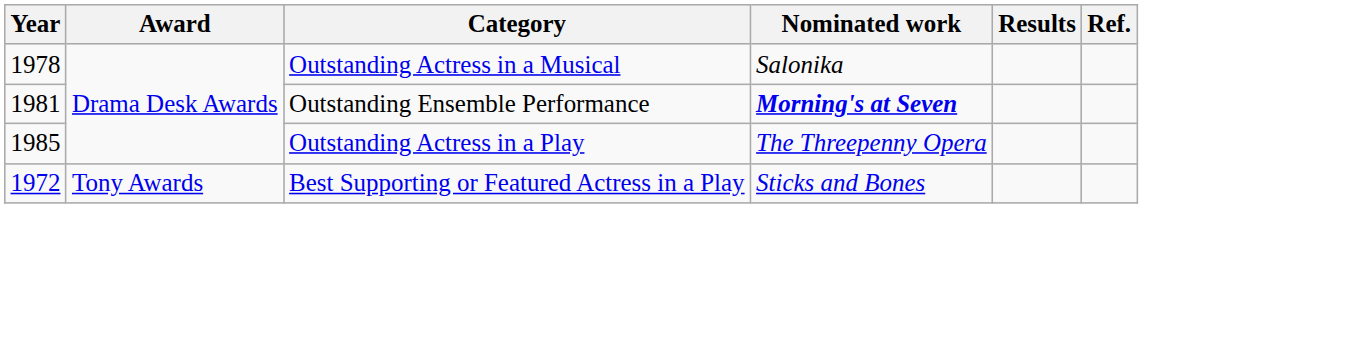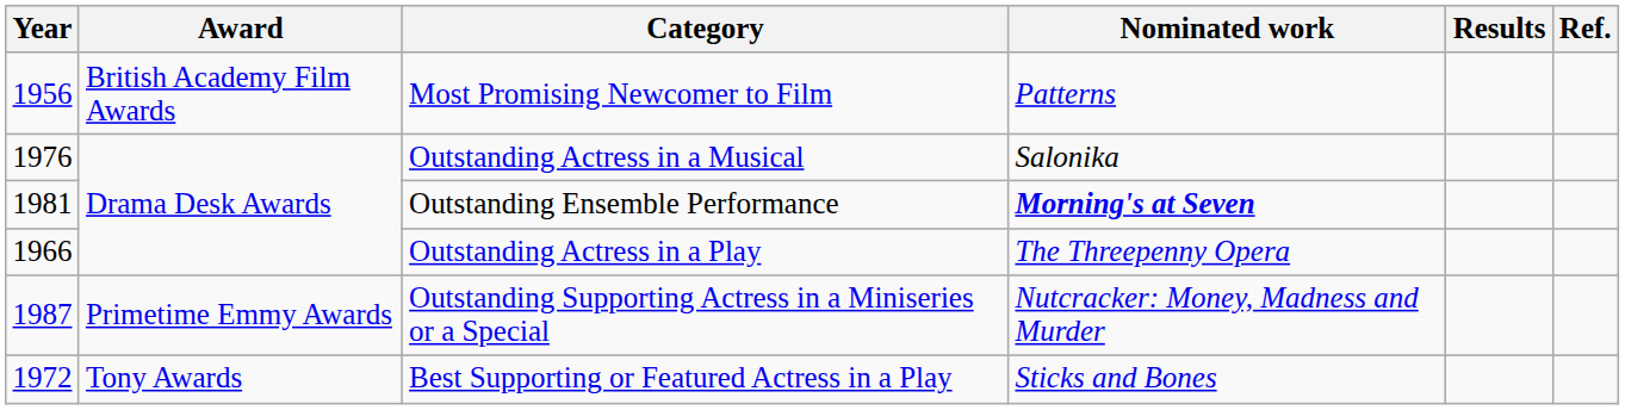+ row: 1956 | British Academy Film Awards | Most Promising Newcomer to Film | Patterns
Outstanding Actress in a Musical | Year: 1978 -> 1976
Outstanding Actress in a Play | Year: 1985 -> 1966
+ row: 1987 | Primetime Emmy Awards | Outstanding Supporting Actress in a Miniseries or a Special | Nutcracker: Money, Madness and Murder
